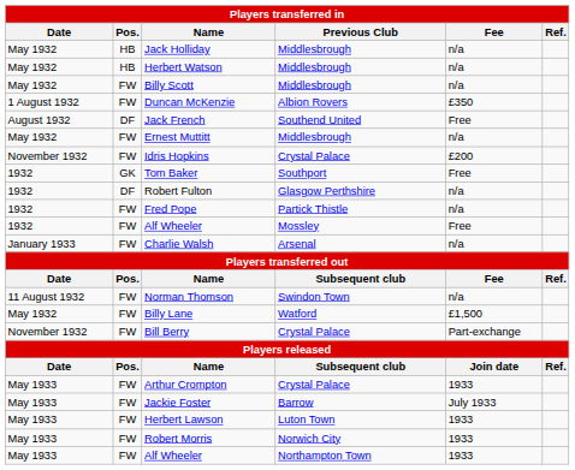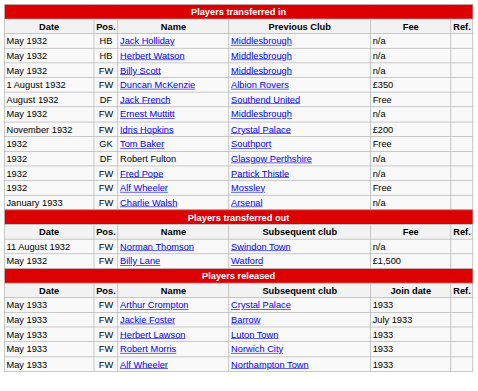- row: November 1932 | FW | Bill Berry | Crystal Palace | Part-exchange
